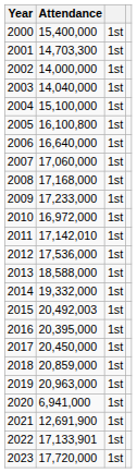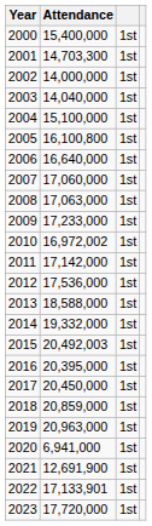2008 | Attendance: 17,168,000 -> 17,063,000
2010 | Attendance: 16,972,000 -> 16,972,002
2011 | Attendance: 17,142,010 -> 17,142,000
